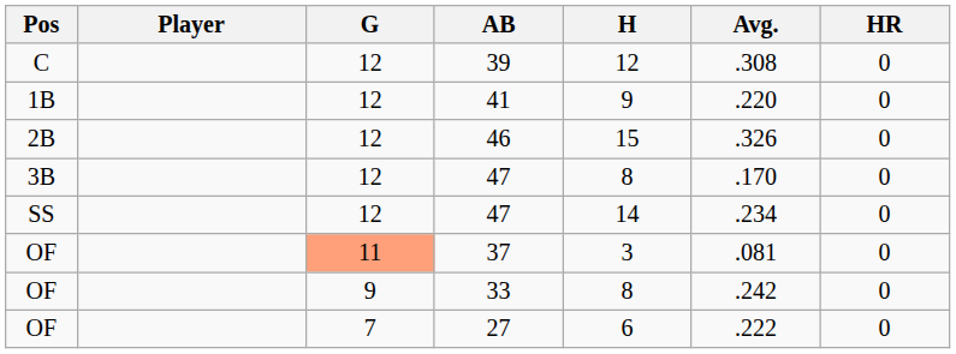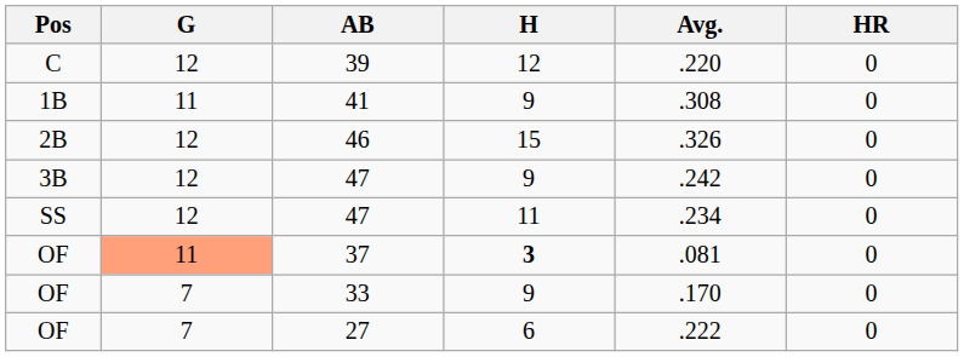- column: Player
39 | Avg.: .308 -> .220
41 | G: 12 -> 11
41 | Avg.: .220 -> .308
3B / 47 | H: 8 -> 9
3B / 47 | Avg.: .170 -> .242
SS / 47 | H: 14 -> 11
37 | H: normal -> bold
33 | G: 9 -> 7
33 | H: 8 -> 9
33 | Avg.: .242 -> .170
